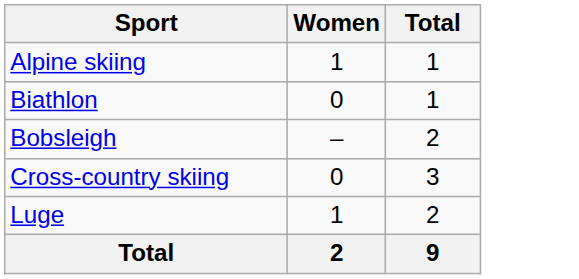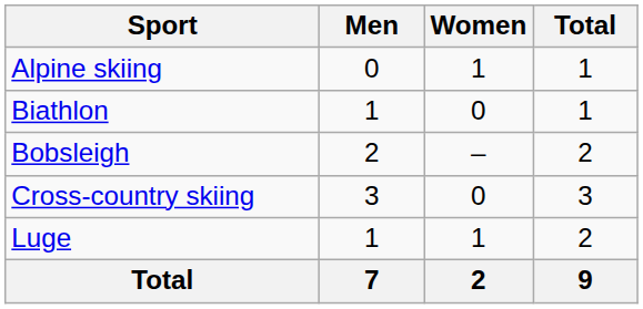+ column: Men | 0 | 1 | 2 | 3 | 1 | 7
